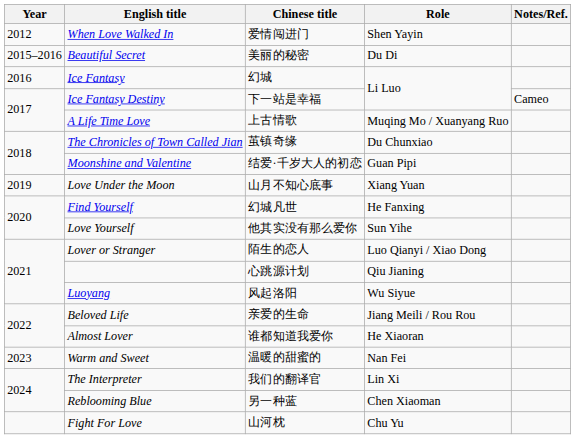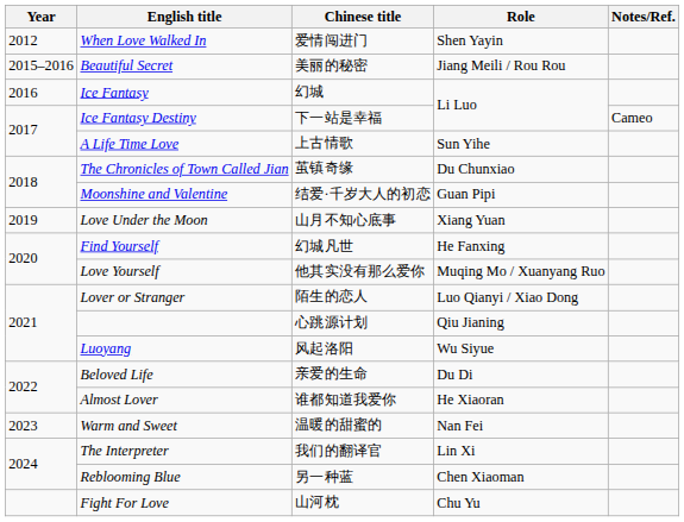Beautiful Secret | Role: Du Di -> Jiang Meili / Rou Rou
A Life Time Love | Role: Muqing Mo / Xuanyang Ruo -> Sun Yihe
Love Yourself | Role: Sun Yihe -> Muqing Mo / Xuanyang Ruo
Beloved Life | Role: Jiang Meili / Rou Rou -> Du Di
